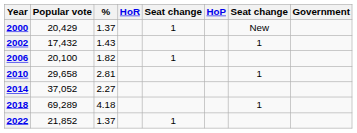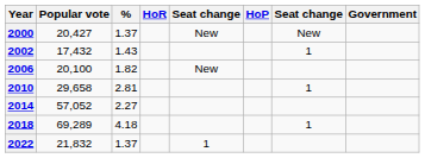2000 | Popular vote: 20,429 -> 20,427
2000 | column 5: 1 -> New
2006 | column 5: 1 -> New
2014 | Popular vote: 37,052 -> 57,052
2022 | Popular vote: 21,852 -> 21,832
